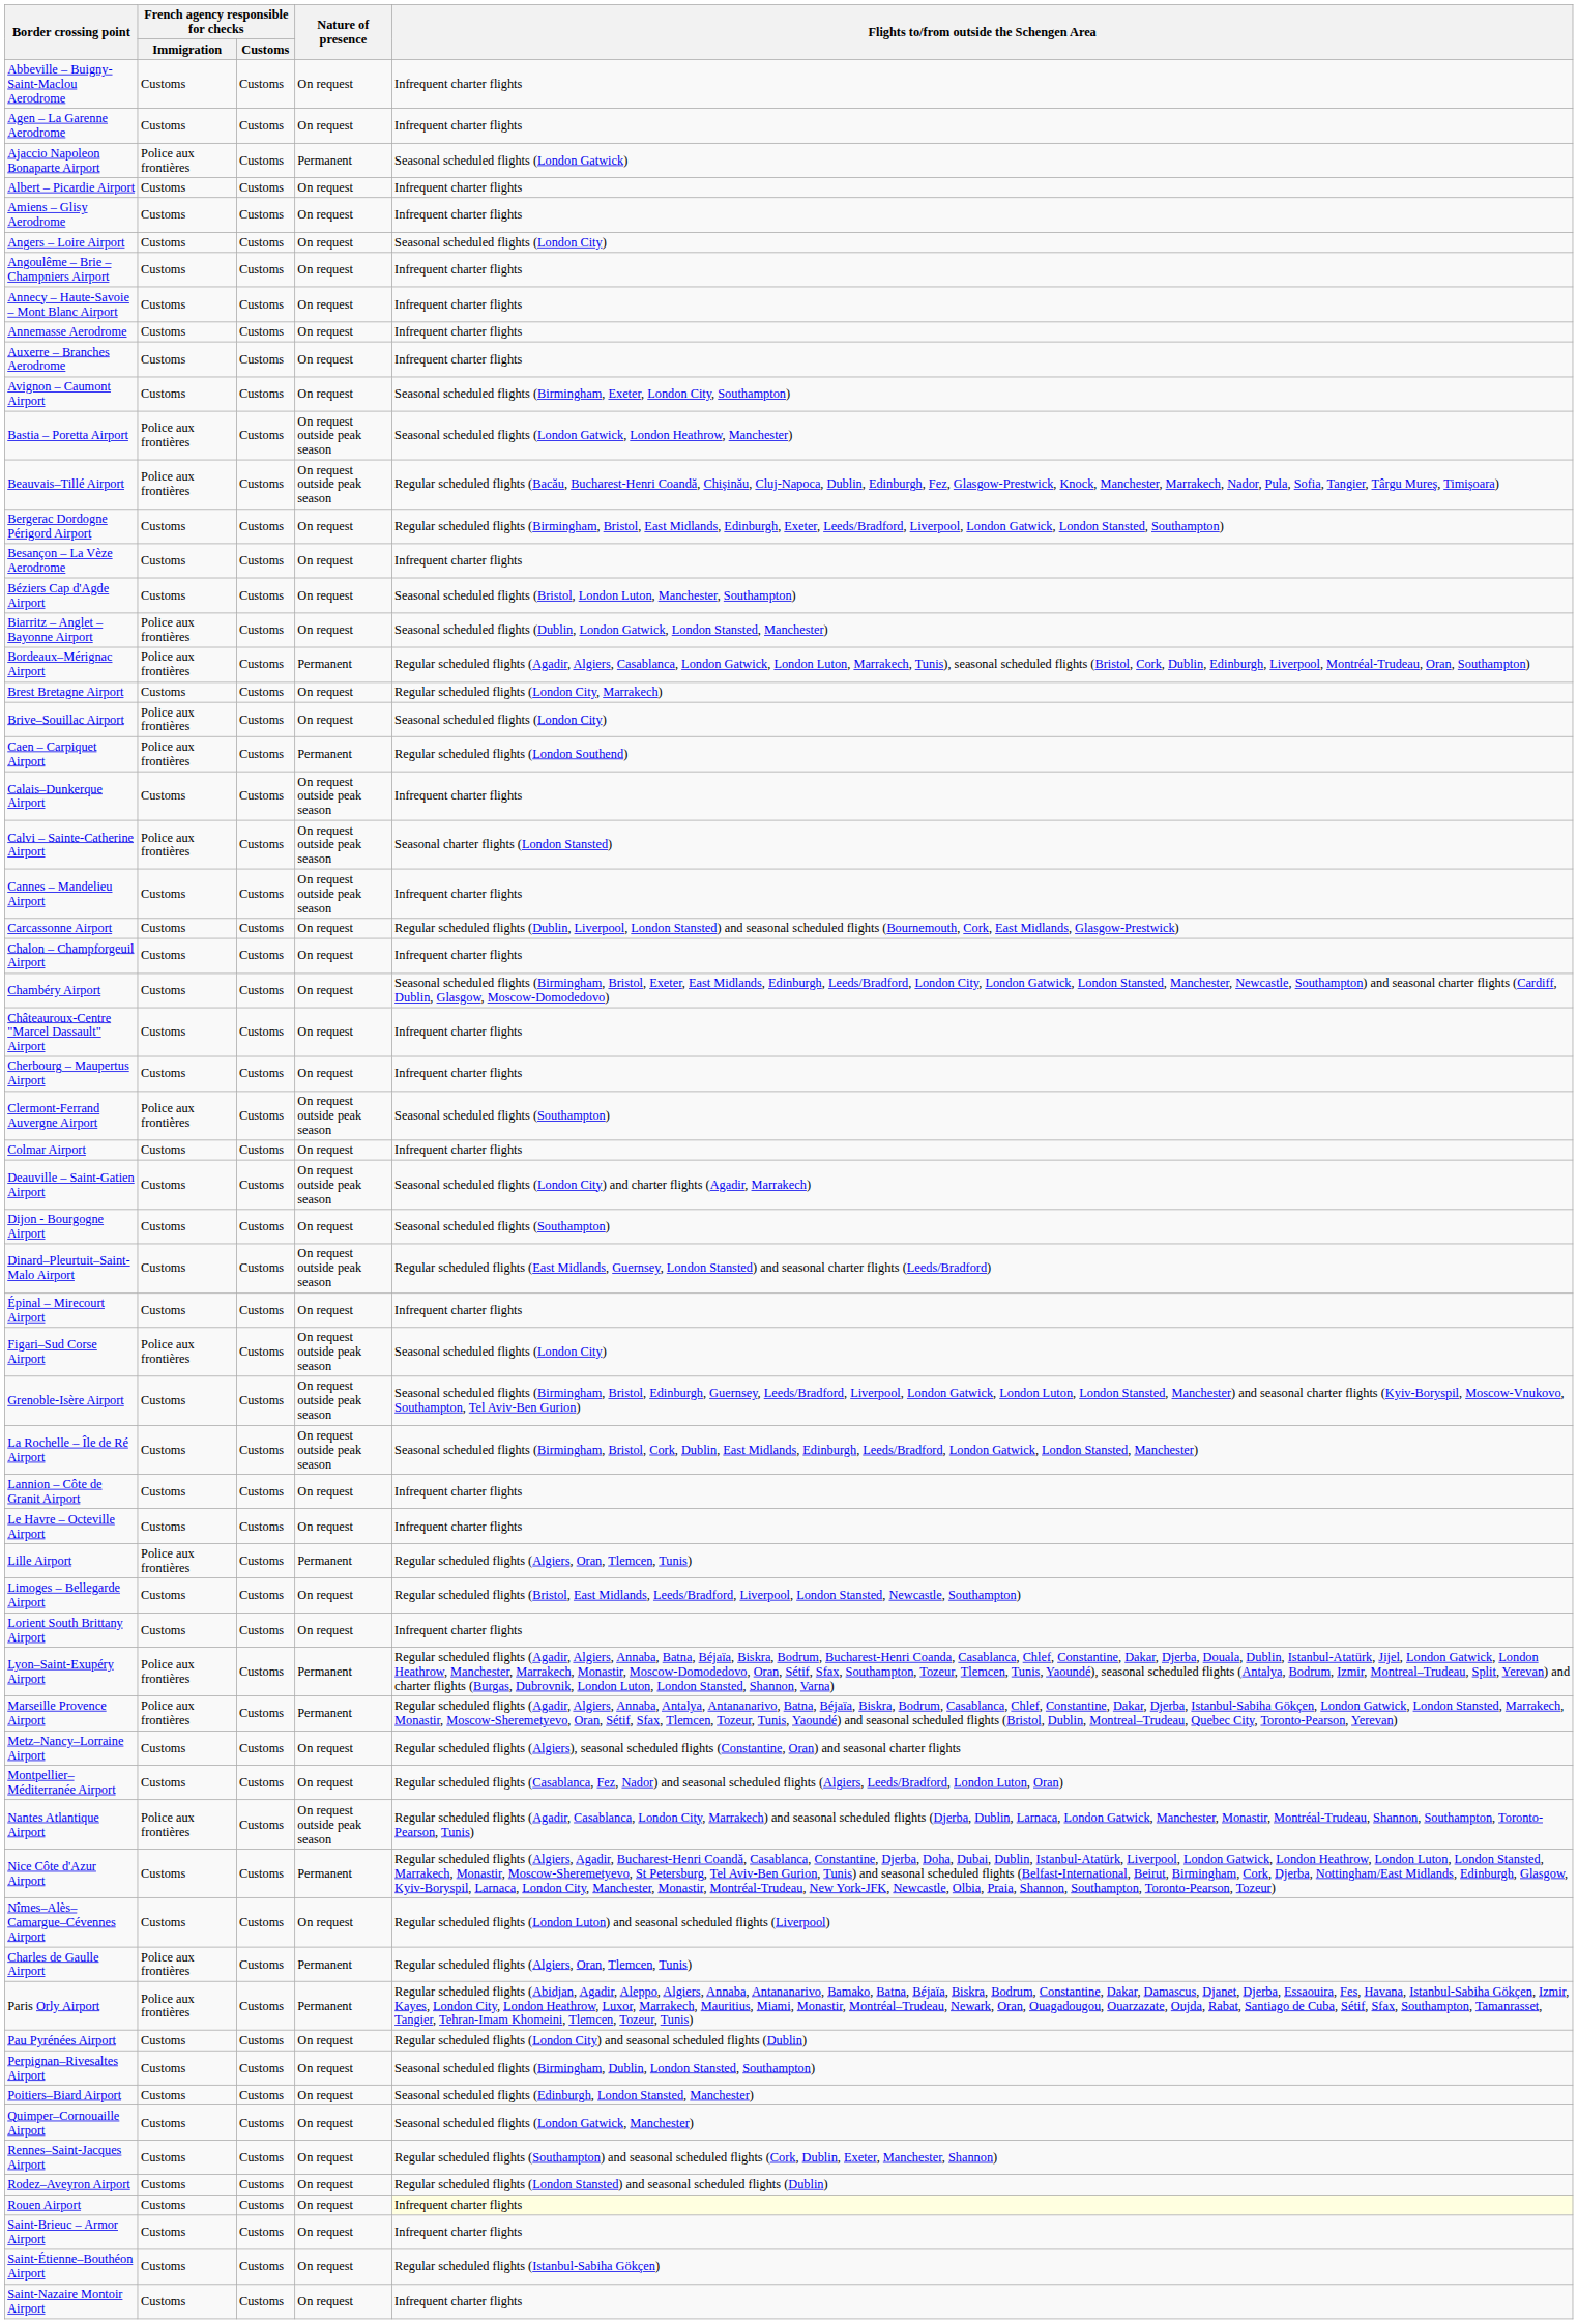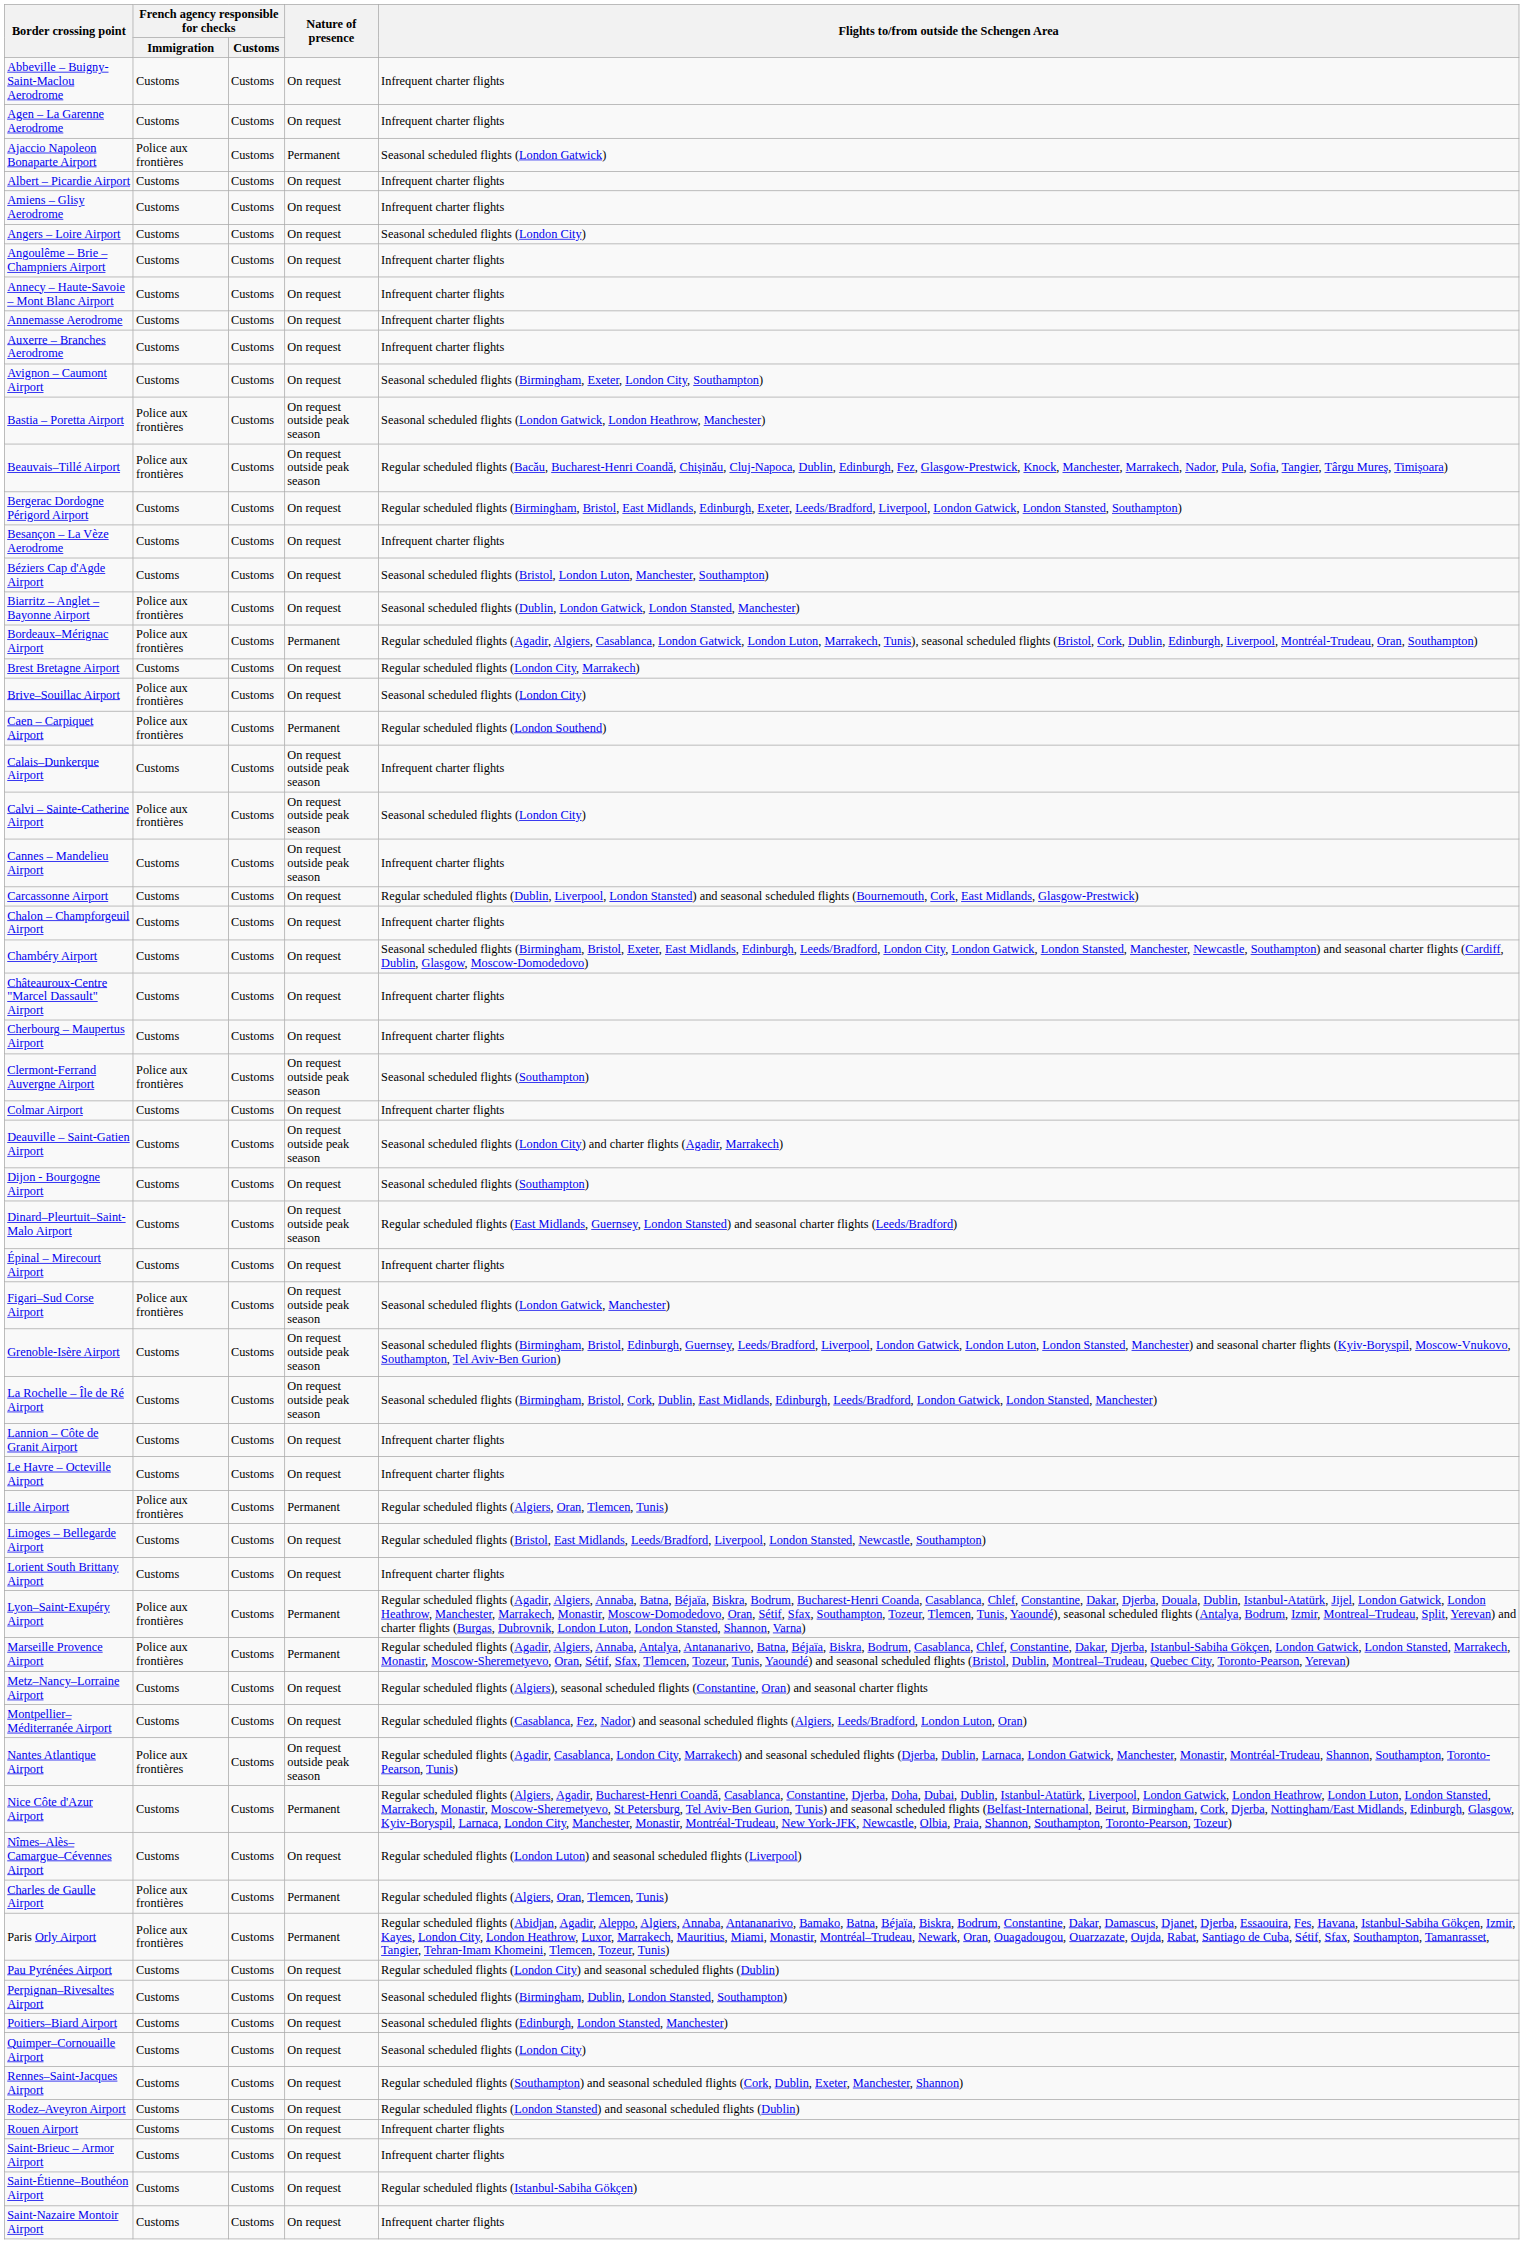Calvi – Sainte-Catherine Airport | Flights to/from outside the Schengen Area: Seasonal charter flights (London Stansted) -> Seasonal scheduled flights (London City)
Figari–Sud Corse Airport | Flights to/from outside the Schengen Area: Seasonal scheduled flights (London City) -> Seasonal scheduled flights (London Gatwick, Manchester)
Quimper–Cornouaille Airport | Flights to/from outside the Schengen Area: Seasonal scheduled flights (London Gatwick, Manchester) -> Seasonal scheduled flights (London City)
Rouen Airport | Flights to/from outside the Schengen Area: lightyellow background -> no background
